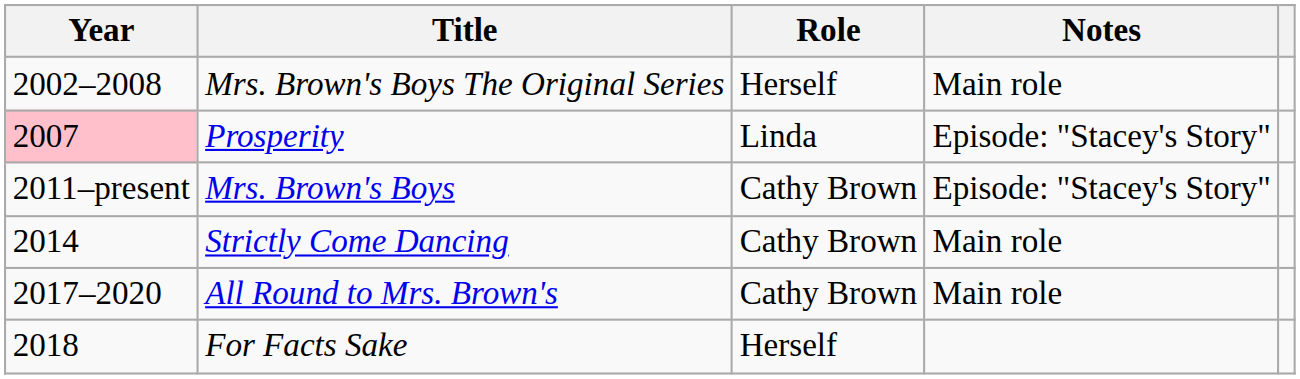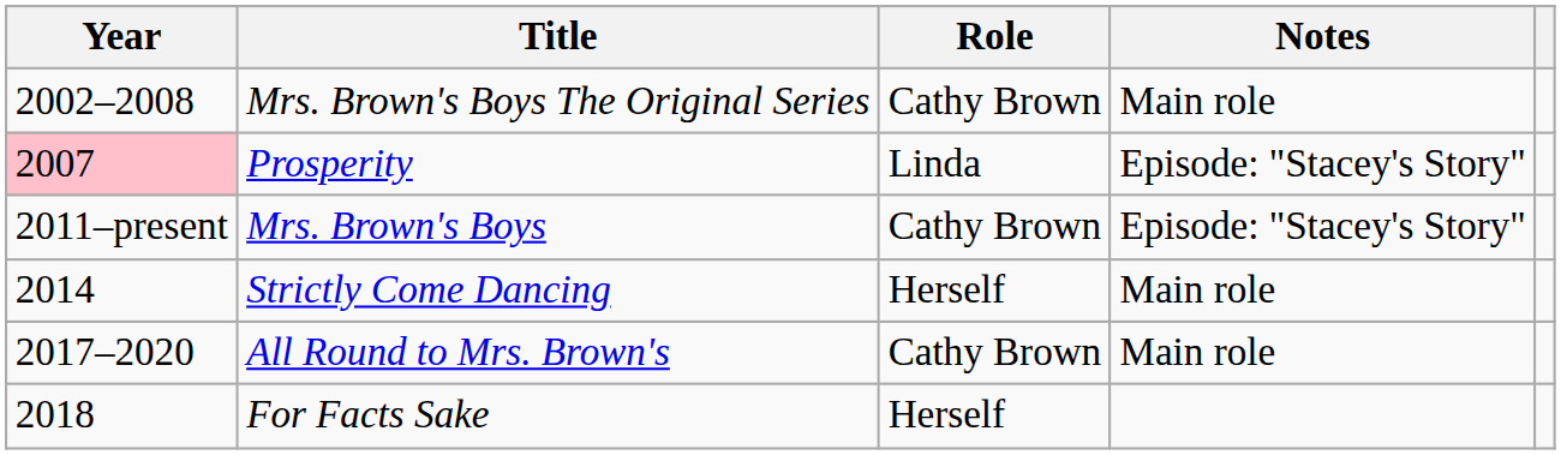Mrs. Brown's Boys The Original Series | Role: Herself -> Cathy Brown
Strictly Come Dancing | Role: Cathy Brown -> Herself
